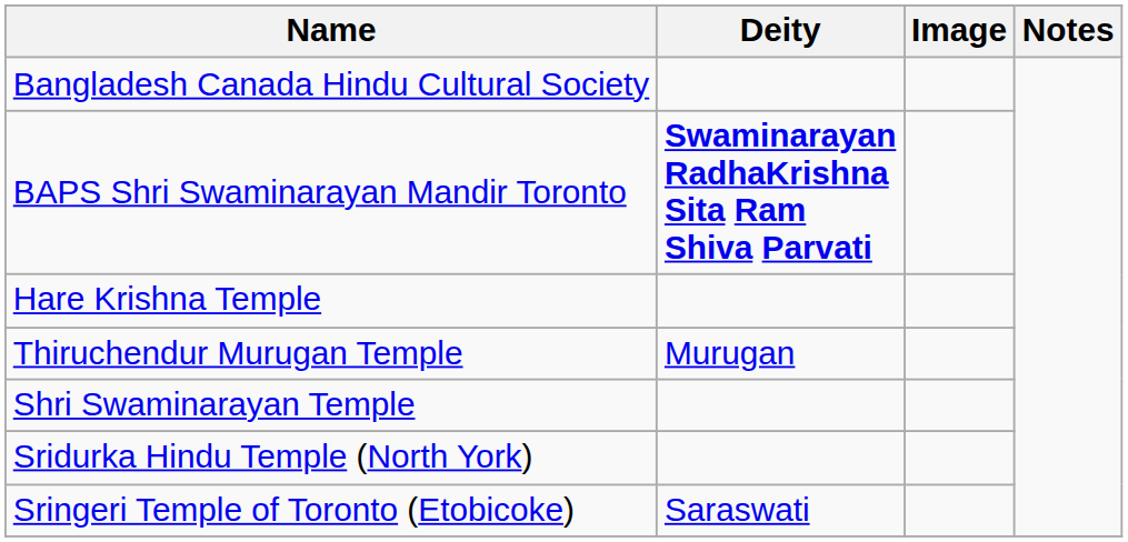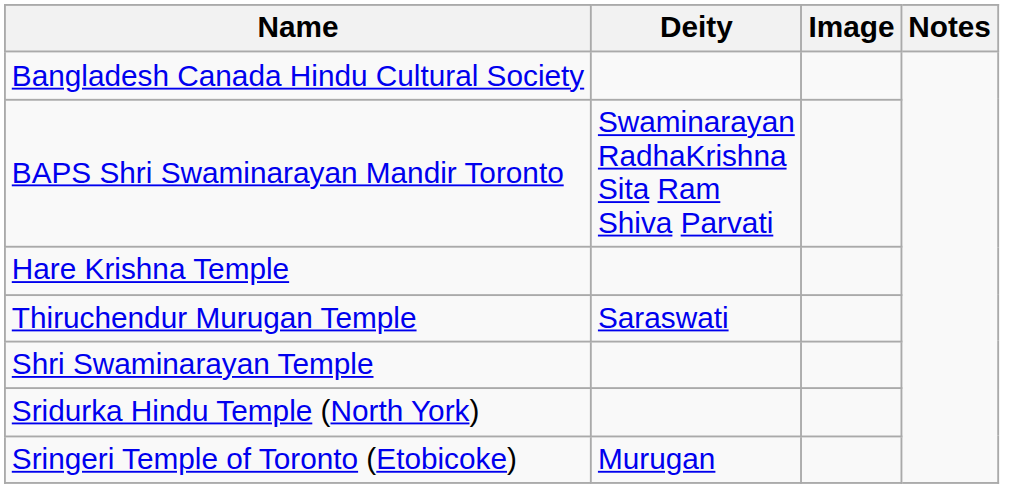BAPS Shri Swaminarayan Mandir Toronto | Deity: bold -> normal
Thiruchendur Murugan Temple | Deity: Murugan -> Saraswati
Sringeri Temple of Toronto (Etobicoke) | Deity: Saraswati -> Murugan
